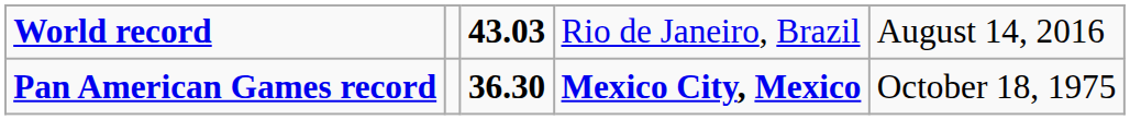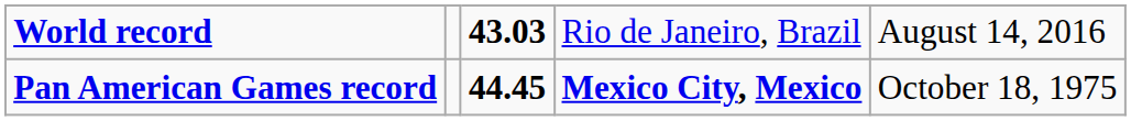Pan American Games record | column 3: 36.30 -> 44.45
